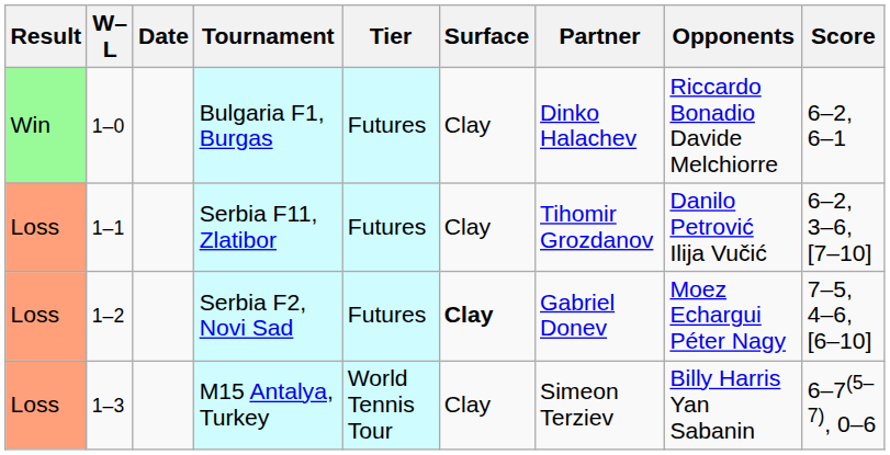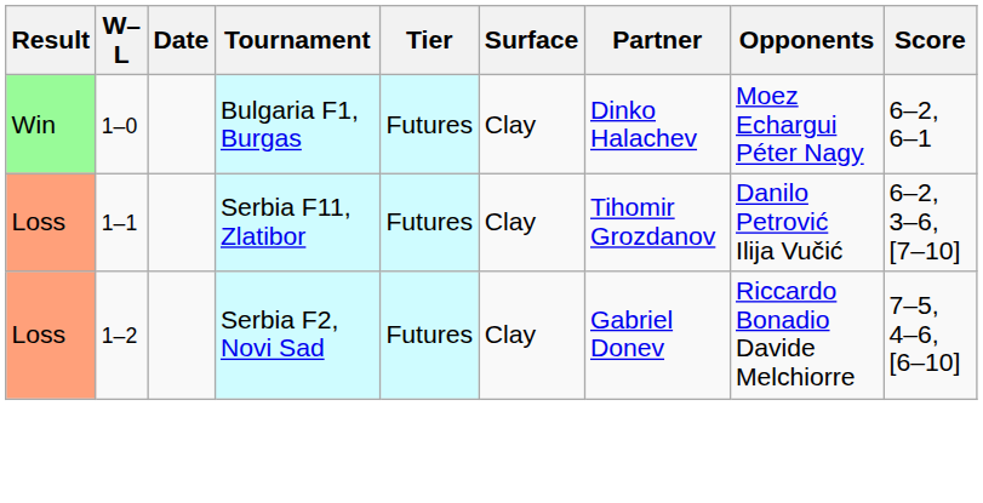Bulgaria F1, Burgas | Opponents: Riccardo Bonadio Davide Melchiorre -> Moez Echargui Péter Nagy
Serbia F2, Novi Sad | Surface: bold -> normal
Serbia F2, Novi Sad | Opponents: Moez Echargui Péter Nagy -> Riccardo Bonadio Davide Melchiorre
- row: Loss | 1–3 | M15 Antalya, Turkey | World Tennis Tour | Clay | Simeon Terziev | Billy Harris Yan Sabanin | 6–7(5–7), 0–6
